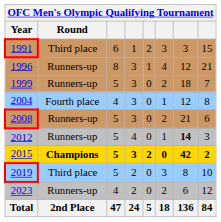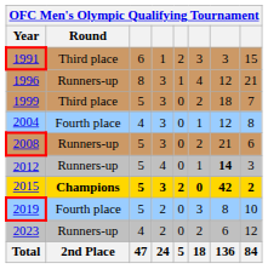1999 | Round: Runners-up -> Third place
2019 | Round: Third place -> Fourth place
